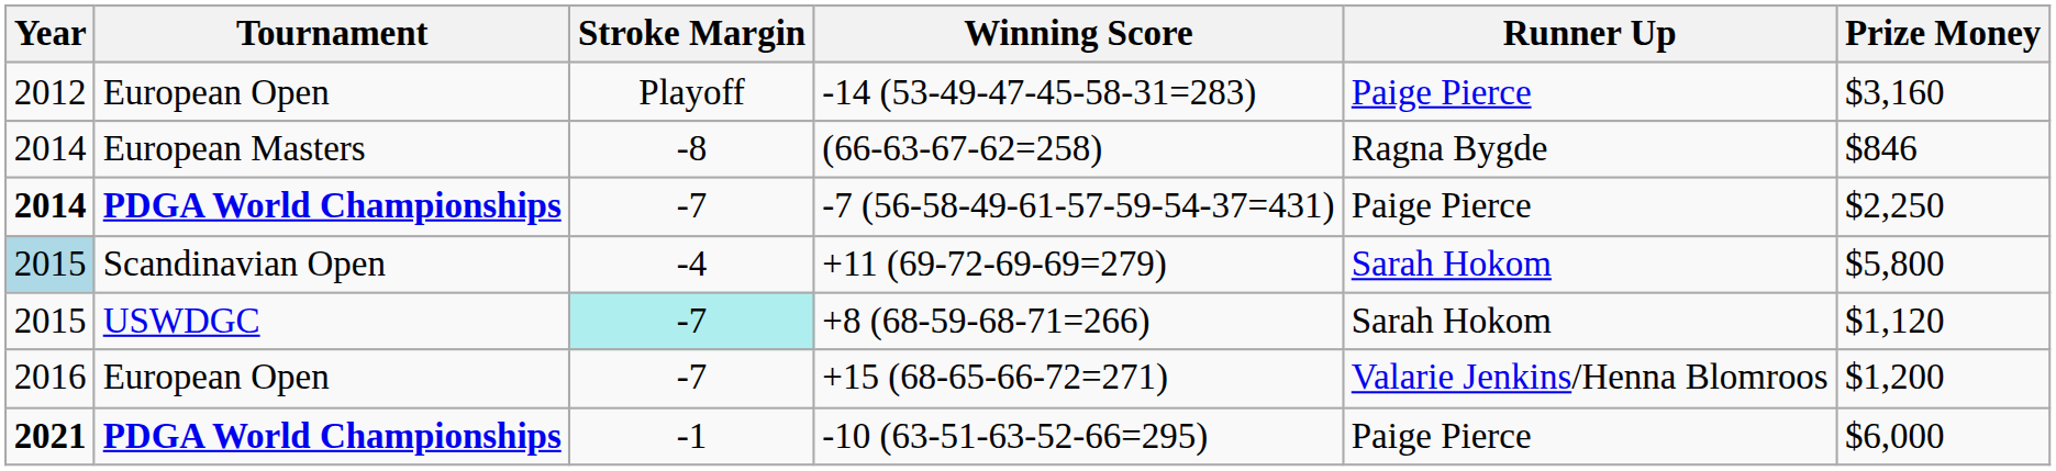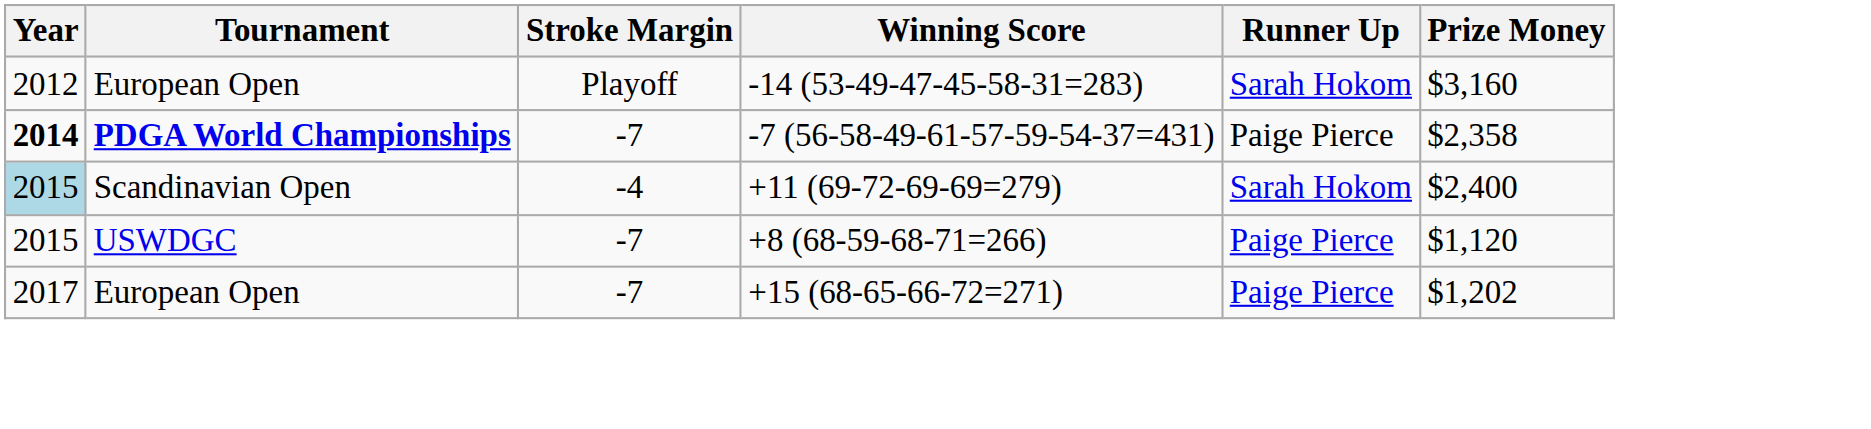-14 (53-49-47-45-58-31=283) | Runner Up: Paige Pierce -> Sarah Hokom
- row: 2014 | European Masters | -8 | (66-63-67-62=258) | Ragna Bygde | $846
-7 (56-58-49-61-57-59-54-37=431) | Prize Money: $2,250 -> $2,358
+11 (69-72-69-69=279) | Prize Money: $5,800 -> $2,400
+8 (68-59-68-71=266) | Stroke Margin: paleturquoise background -> no background
+8 (68-59-68-71=266) | Runner Up: Sarah Hokom -> Paige Pierce
+15 (68-65-66-72=271) | Year: 2016 -> 2017
+15 (68-65-66-72=271) | Runner Up: Valarie Jenkins/Henna Blomroos -> Paige Pierce
+15 (68-65-66-72=271) | Prize Money: $1,200 -> $1,202
- row: 2021 | PDGA World Championships | -1 | -10 (63-51-63-52-66=295) | Paige Pierce | $6,000
